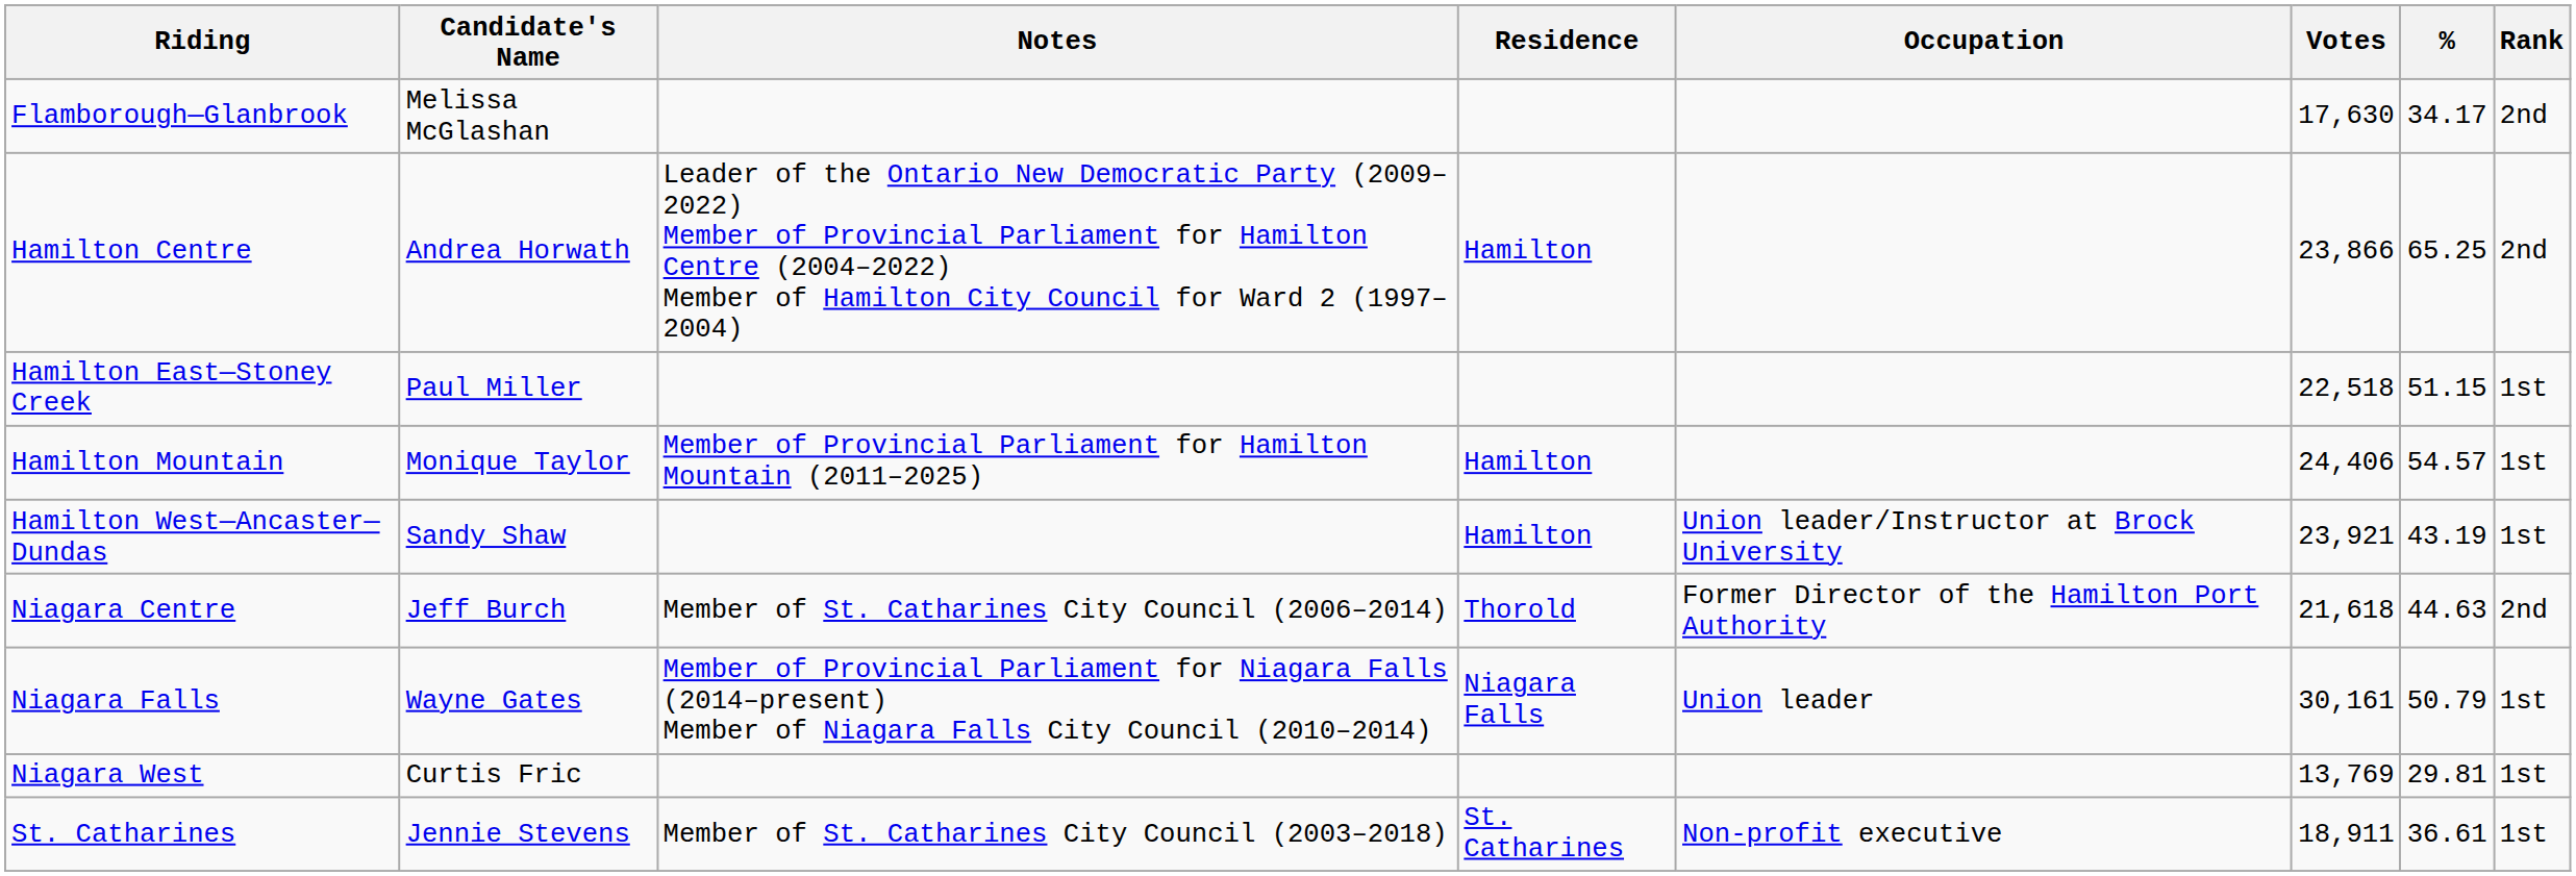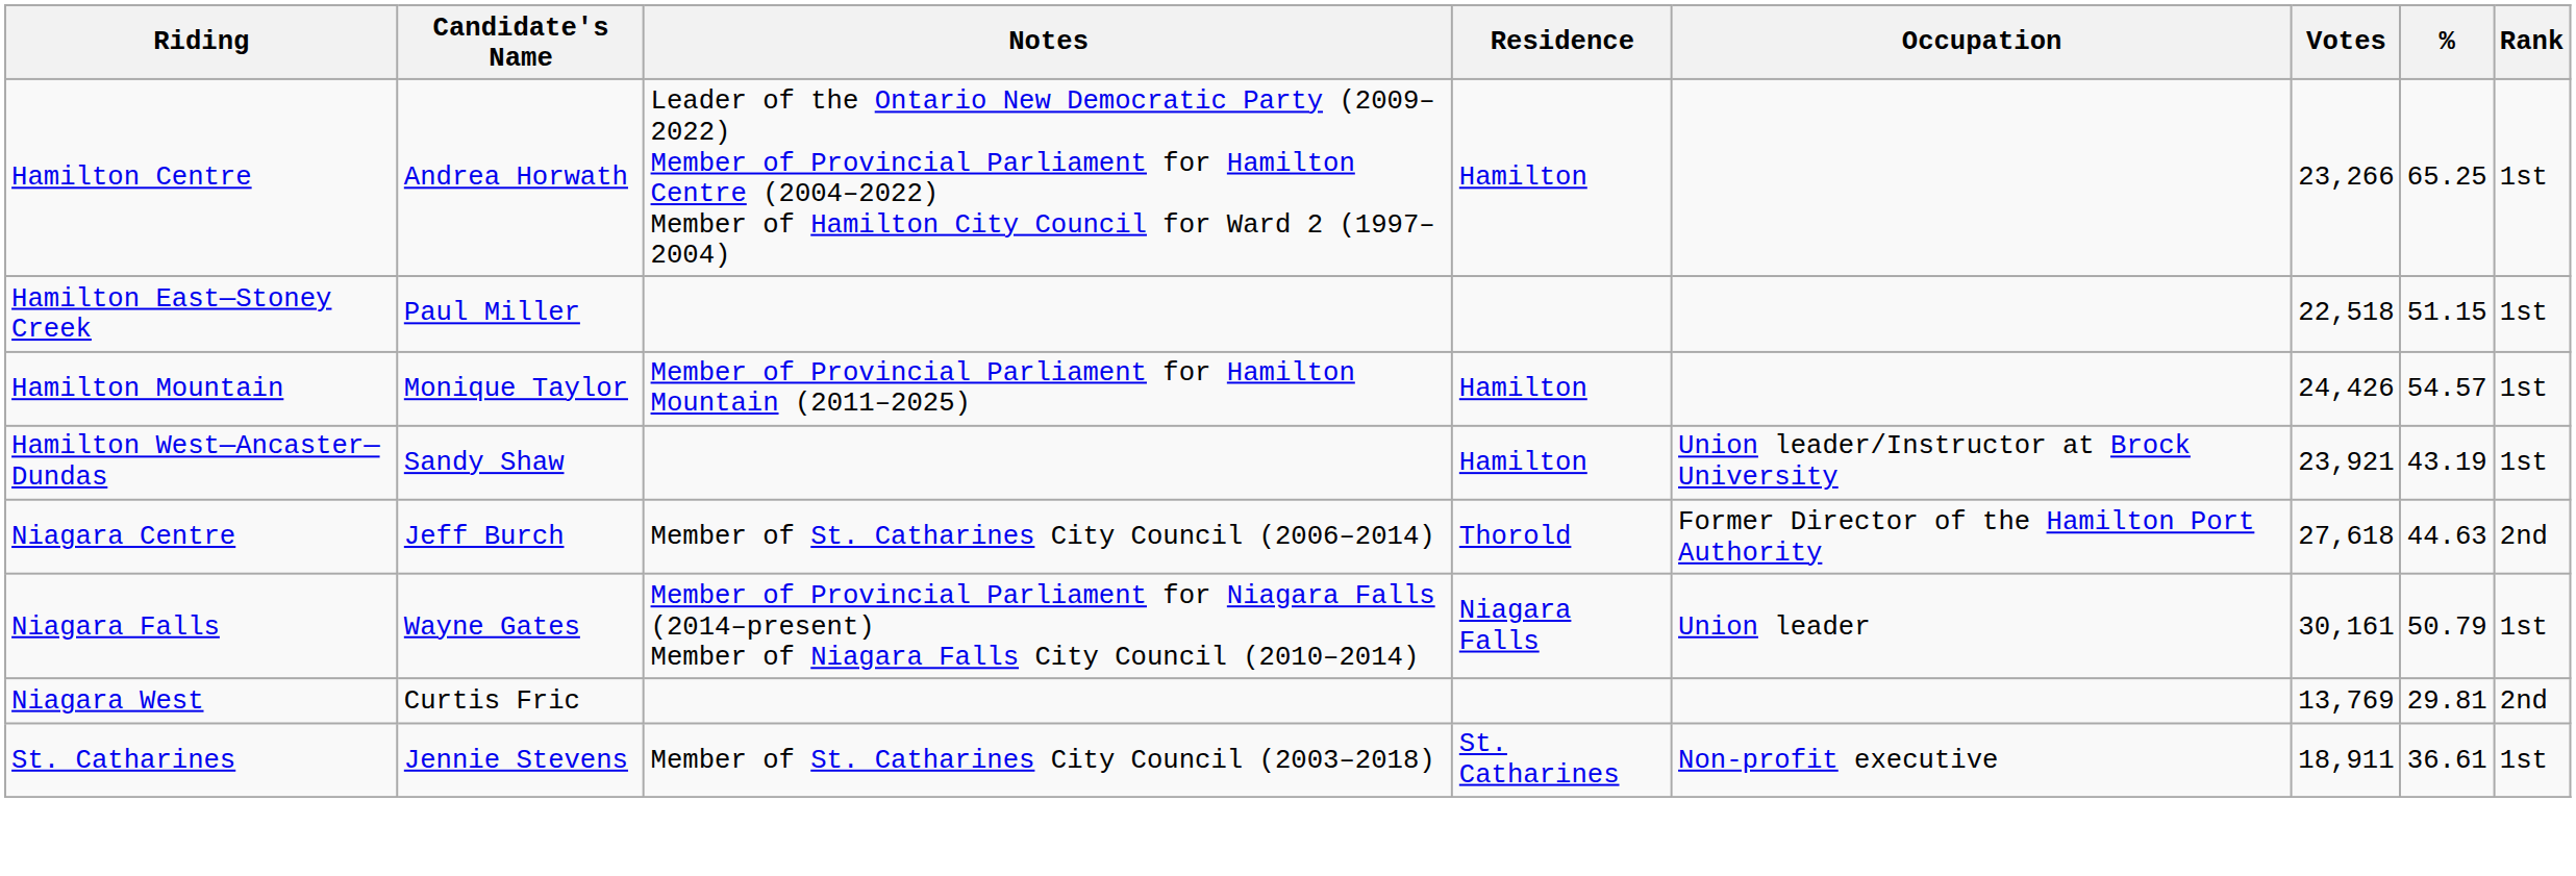- row: Flamborough—Glanbrook | Melissa McGlashan | 17,630 | 34.17 | 2nd
Hamilton Centre | Votes: 23,866 -> 23,266
Hamilton Centre | Rank: 2nd -> 1st
Hamilton Mountain | Votes: 24,406 -> 24,426
Niagara Centre | Votes: 21,618 -> 27,618
Niagara West | Rank: 1st -> 2nd
